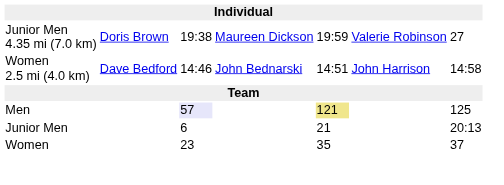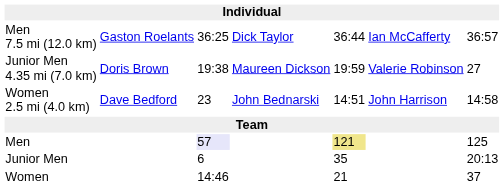+ row: Men 7.5 mi (12.0 km) | Gaston Roelants | 36:25 | Dick Taylor | 36:44 | Ian McCafferty | 36:57
Women 2.5 mi (4.0 km) | column 3: 14:46 -> 23
Junior Men | column 5: 21 -> 35
Women | column 3: 23 -> 14:46
Women | column 5: 35 -> 21
